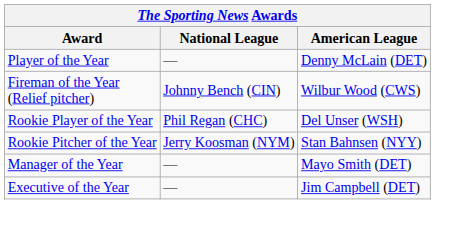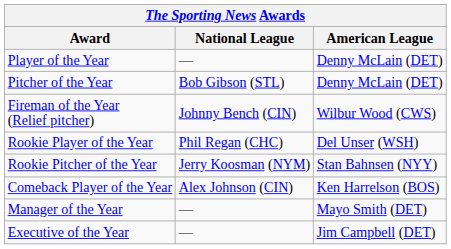+ row: Pitcher of the Year | Bob Gibson (STL) | Denny McLain (DET)
+ row: Comeback Player of the Year | Alex Johnson (CIN) | Ken Harrelson (BOS)
